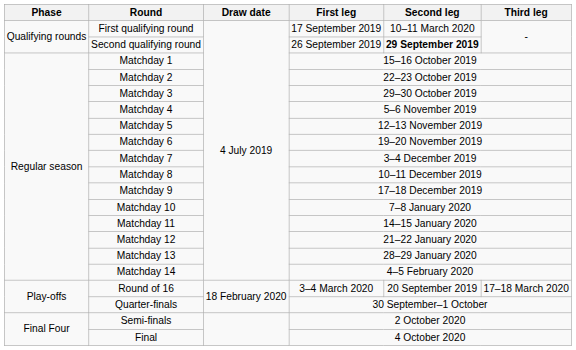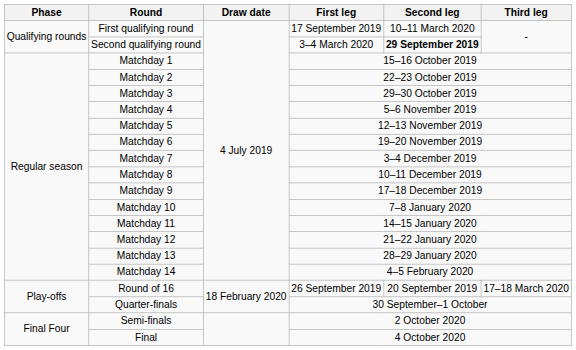Second qualifying round | First leg: 26 September 2019 -> 3–4 March 2020
Round of 16 | First leg: 3–4 March 2020 -> 26 September 2019
